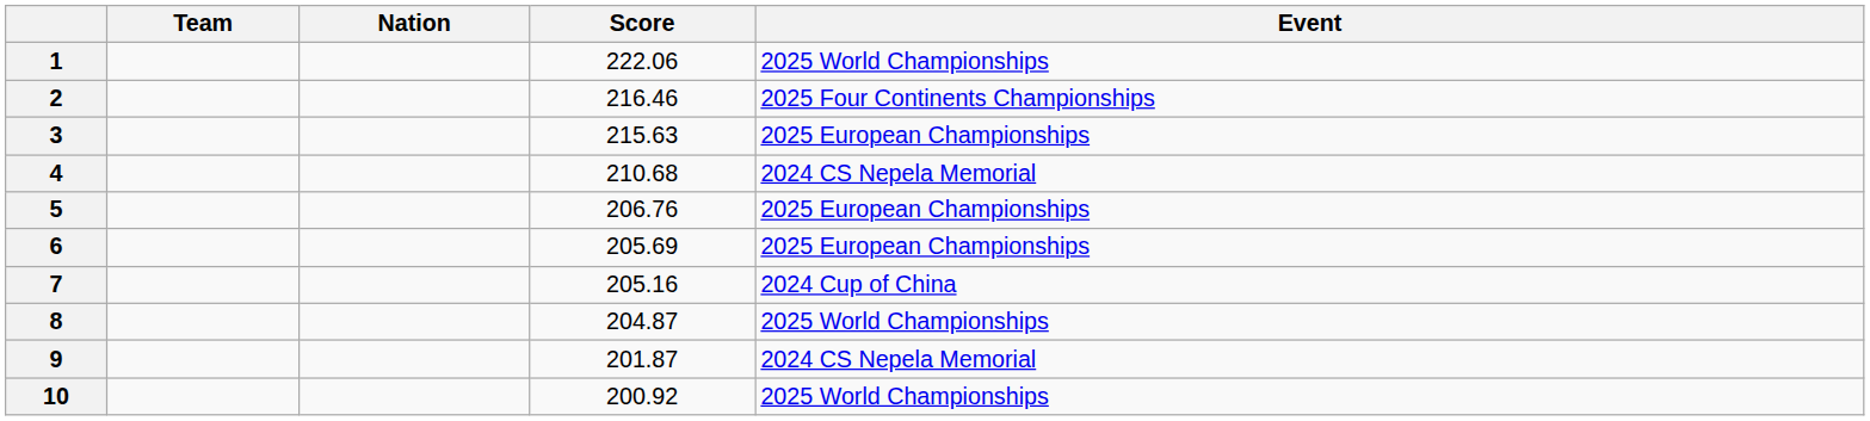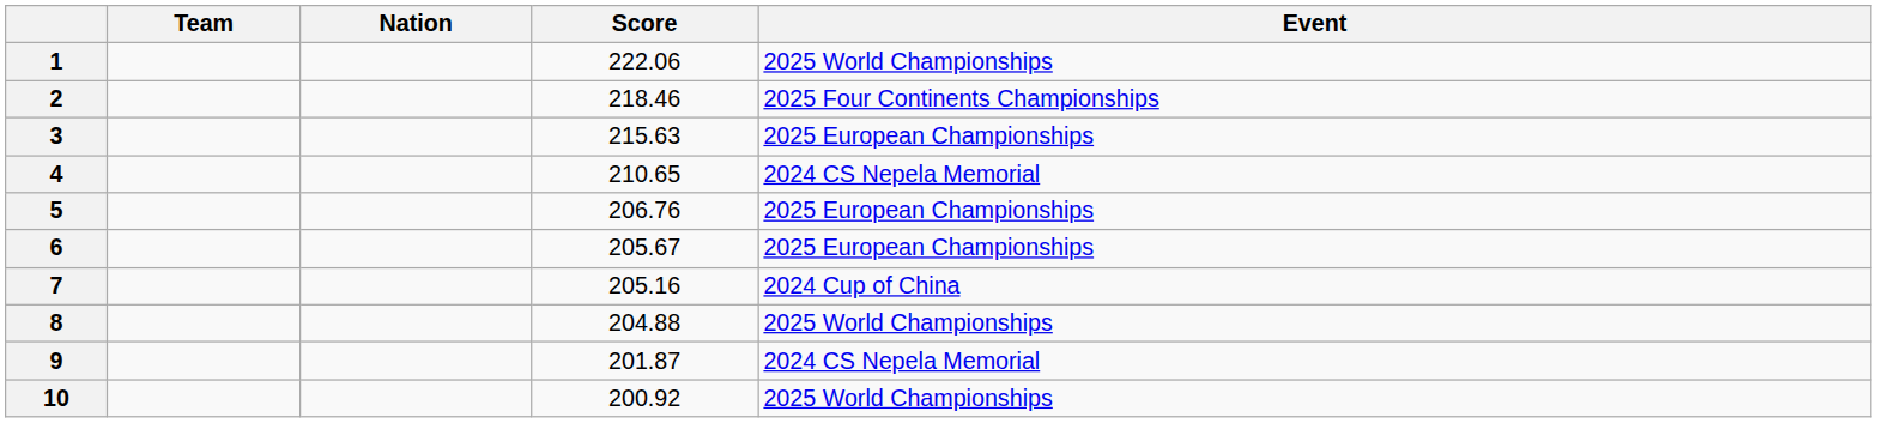2 | Score: 216.46 -> 218.46
4 | Score: 210.68 -> 210.65
6 | Score: 205.69 -> 205.67
8 | Score: 204.87 -> 204.88
